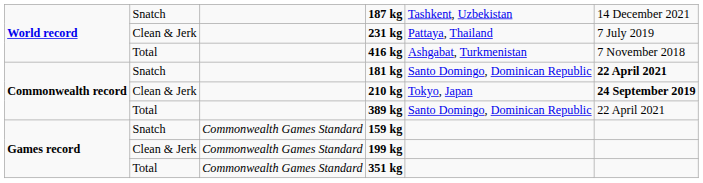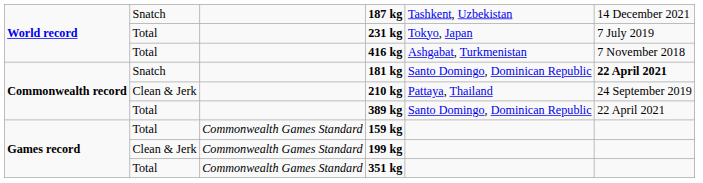231 kg | column 2: Clean & Jerk -> Total
231 kg | column 5: Pattaya, Thailand -> Tokyo, Japan
210 kg | column 5: Tokyo, Japan -> Pattaya, Thailand
210 kg | column 6: bold -> normal
159 kg | column 2: Snatch -> Total
